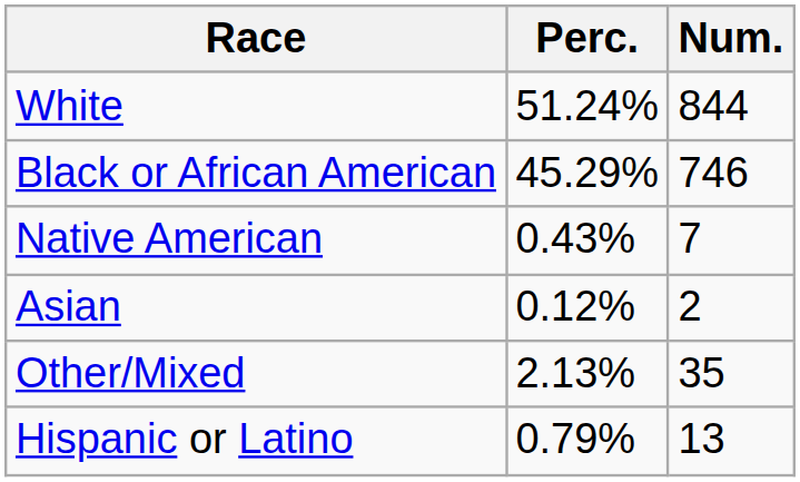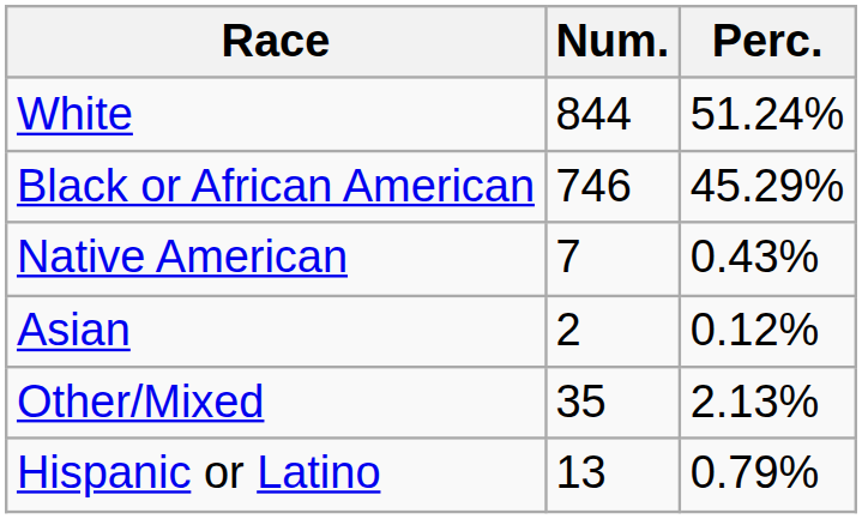columns swapped: Num. <-> Perc.
